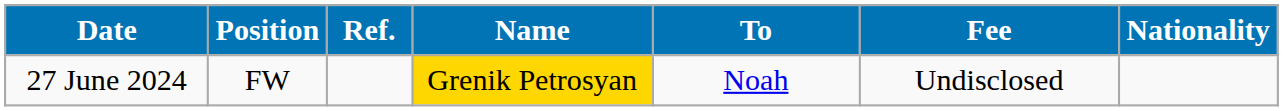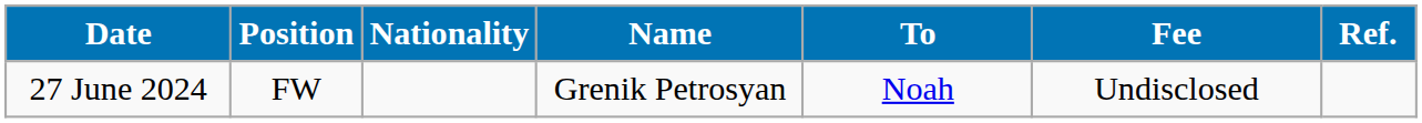columns swapped: Nationality <-> Ref.
27 June 2024 | Name: gold background -> no background
